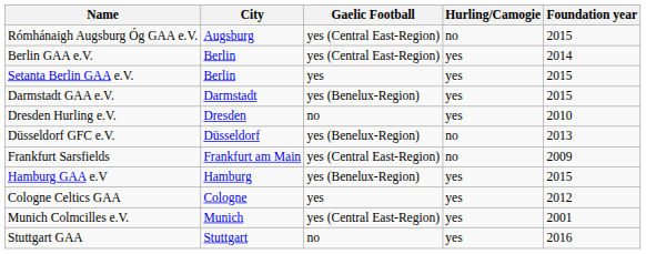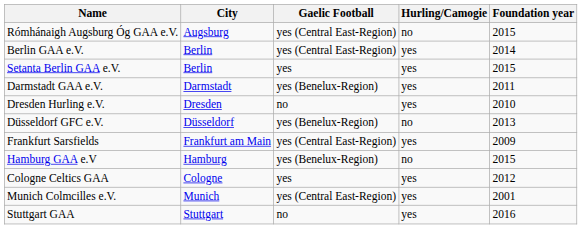Darmstadt GAA e.V. | Foundation year: 2015 -> 2011
Frankfurt Sarsfields | Hurling/Camogie: no -> yes
Hamburg GAA e.V | Hurling/Camogie: yes -> no
